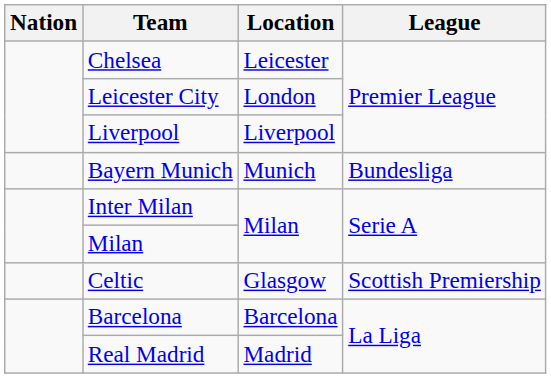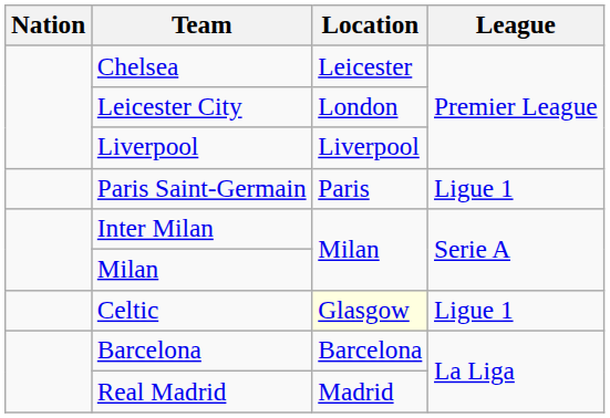+ row: Paris Saint-Germain | Paris | Ligue 1
- row: Bayern Munich | Munich | Bundesliga
Celtic | Location: no background -> lightyellow background
Celtic | League: Scottish Premiership -> Ligue 1
